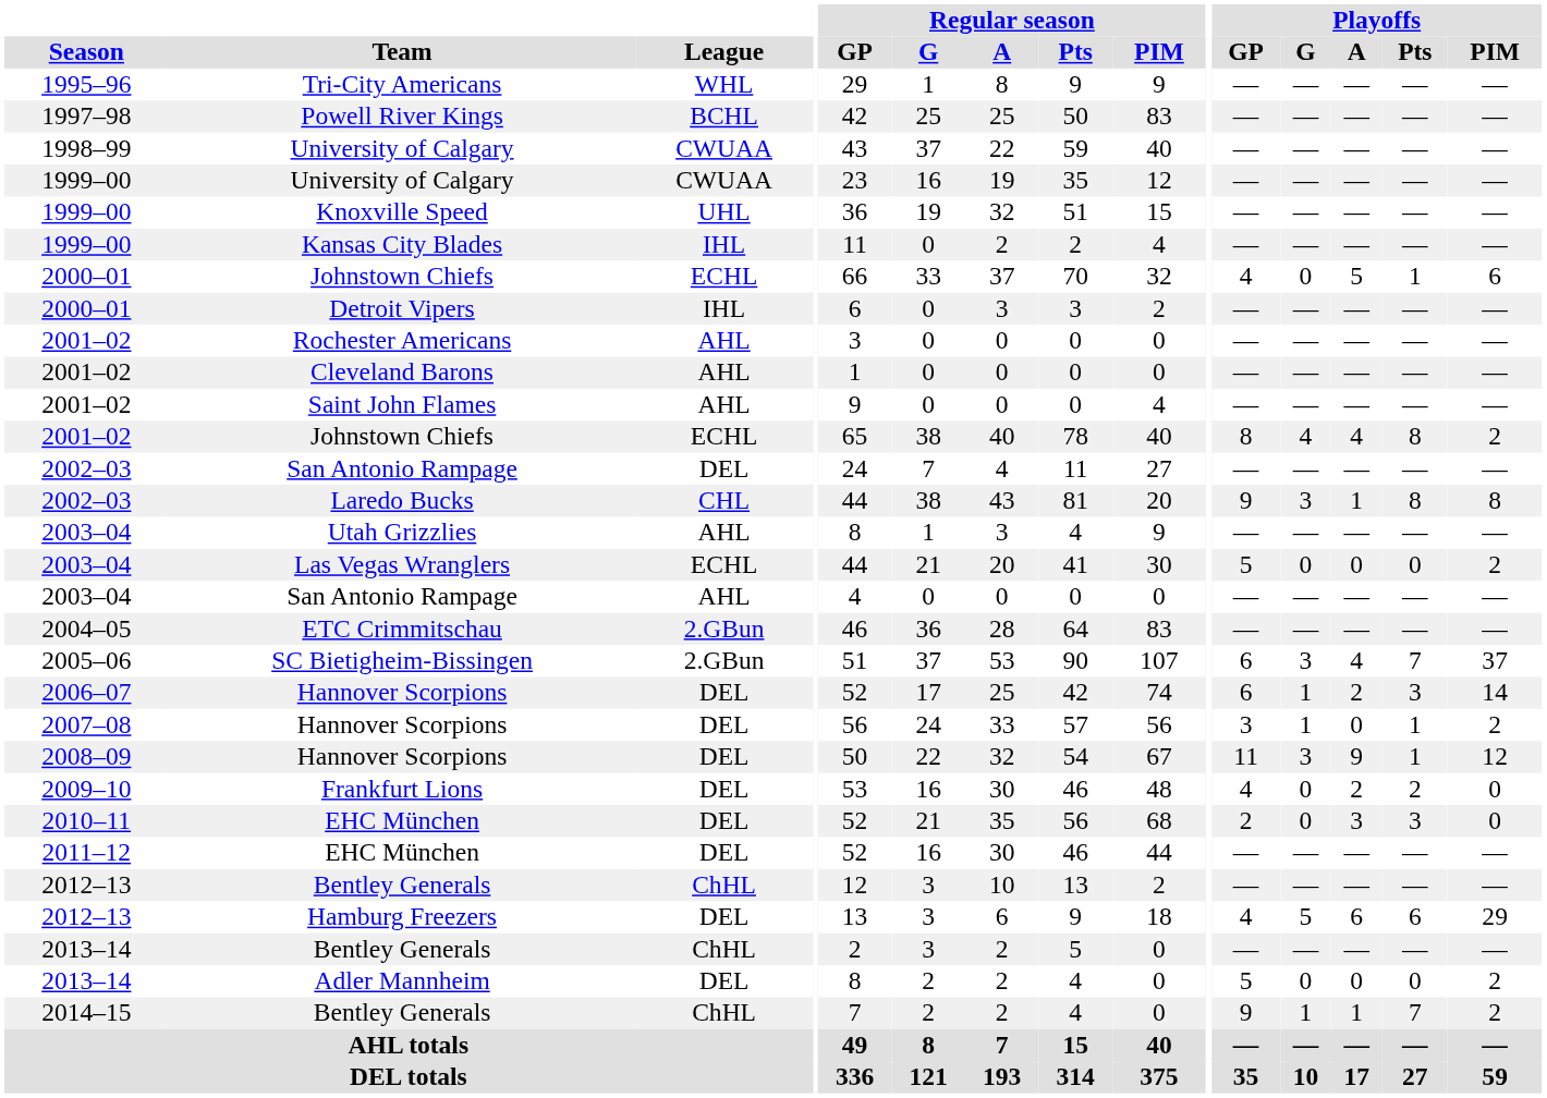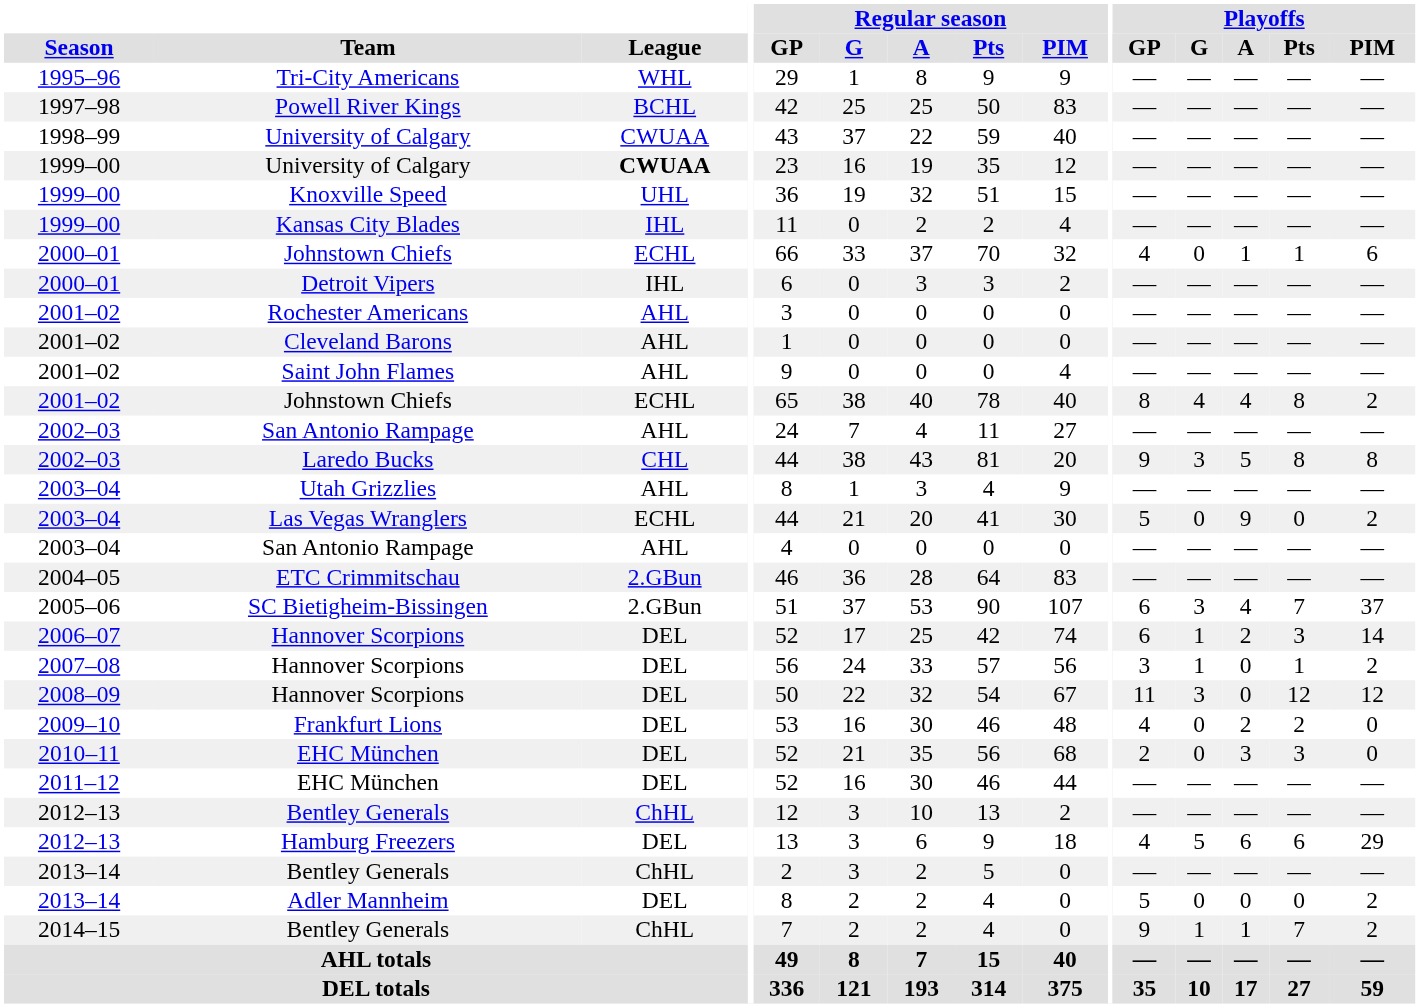1999–00 / University of Calgary | League: normal -> bold
2000–01 / Johnstown Chiefs | Playoffs / A: 5 -> 1
2002–03 / San Antonio Rampage | League: DEL -> AHL
Laredo Bucks | Playoffs / A: 1 -> 5
Las Vegas Wranglers | Playoffs / A: 0 -> 9
2008–09 / Hannover Scorpions | Playoffs / A: 9 -> 0
2008–09 / Hannover Scorpions | Playoffs / Pts: 1 -> 12
